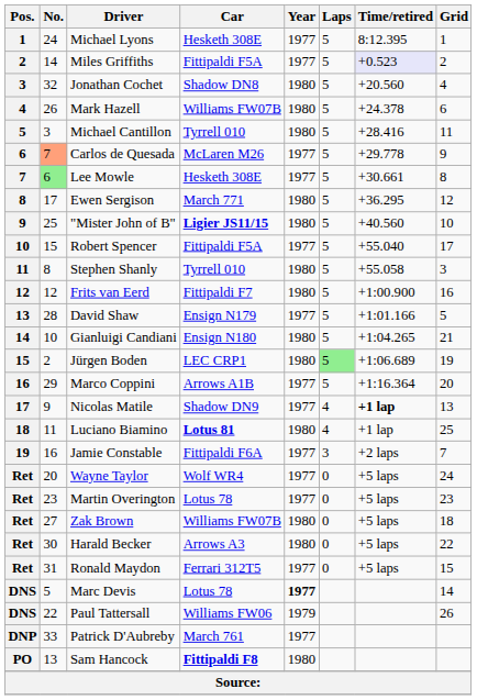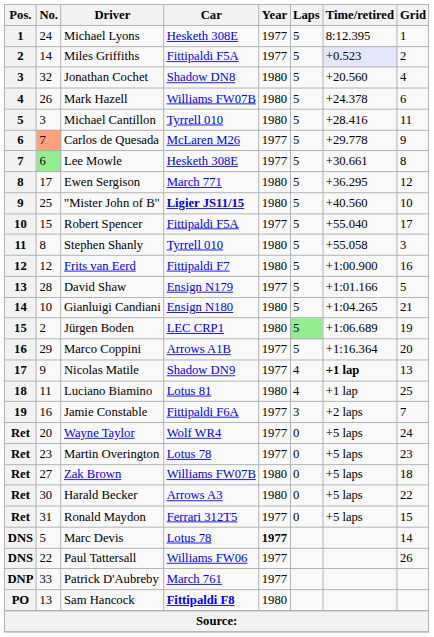Luciano Biamino | Car: bold -> normal
Paul Tattersall | Year: 1979 -> 1977
